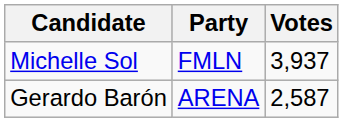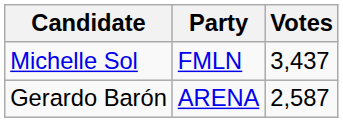Michelle Sol | Votes: 3,937 -> 3,437
